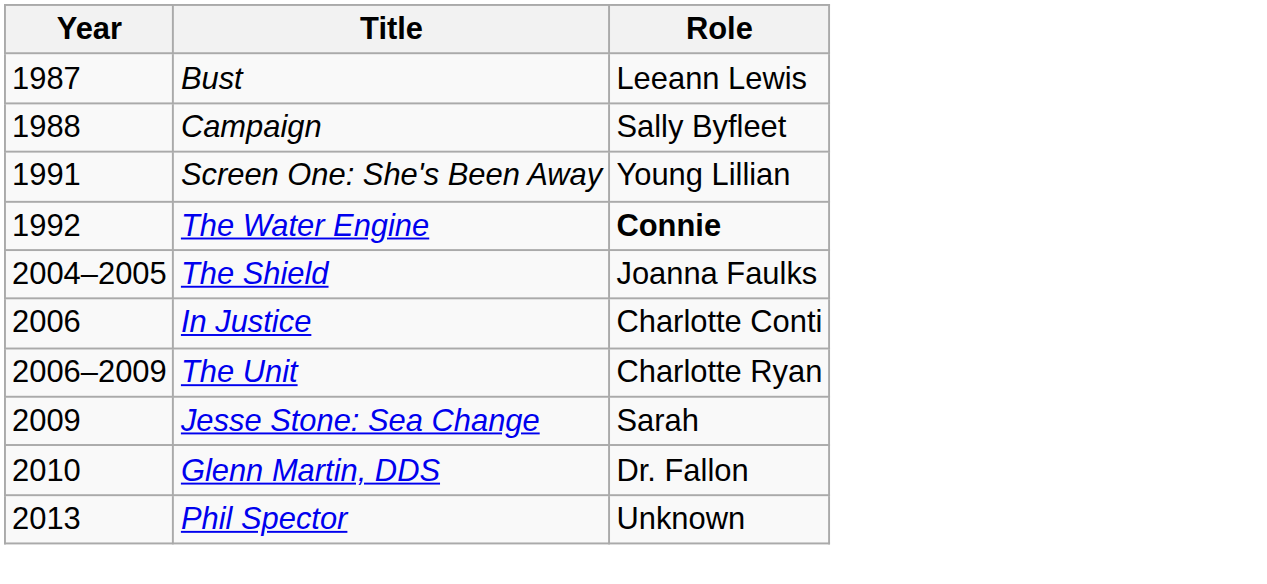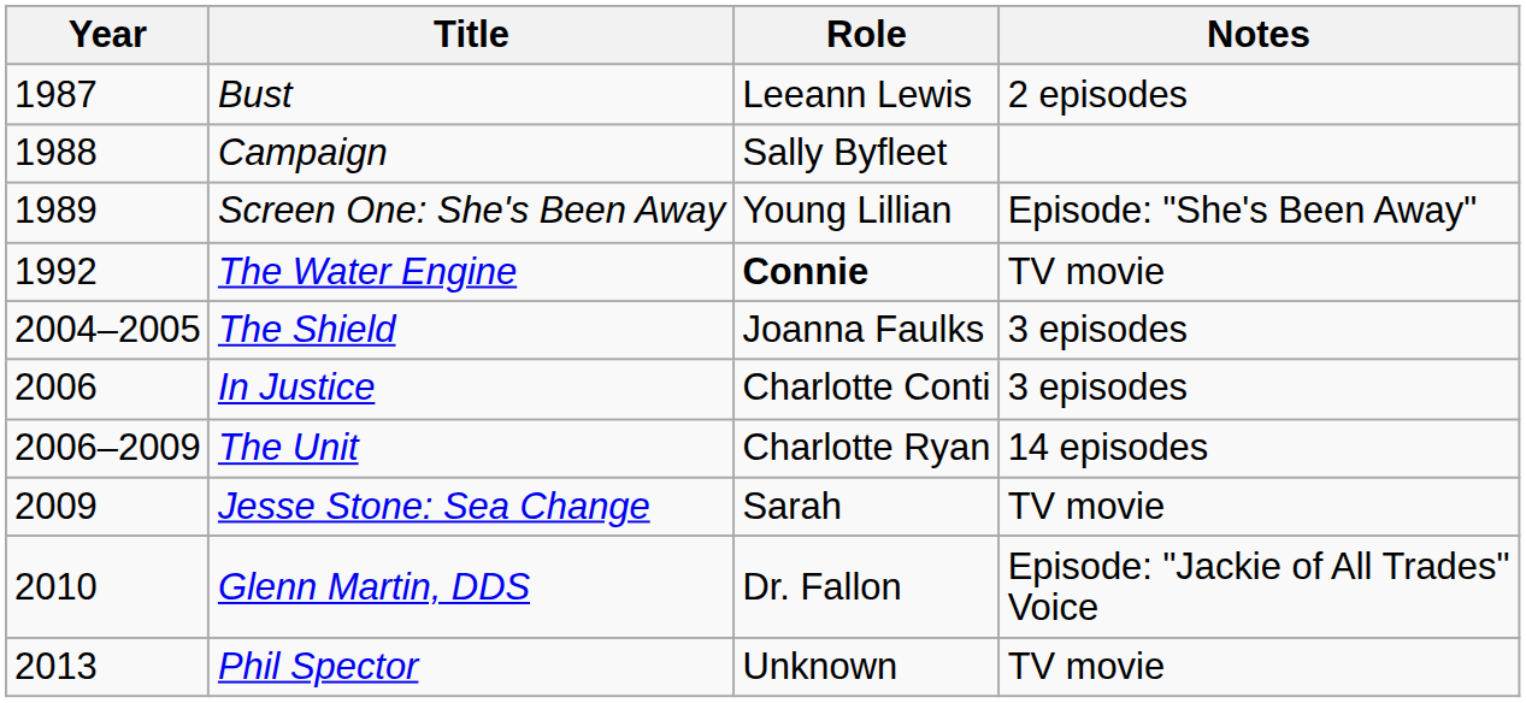+ column: Notes | 2 episodes | Episode: "She's Been Away" | TV movie | 3 episodes | 3 episodes | 14 episodes | TV movie | Episode: "Jackie of All Trades" Voice | TV movie
Screen One: She's Been Away | Year: 1991 -> 1989
